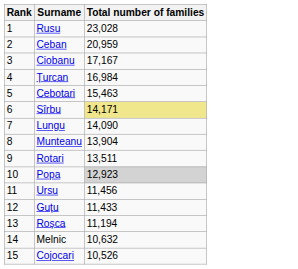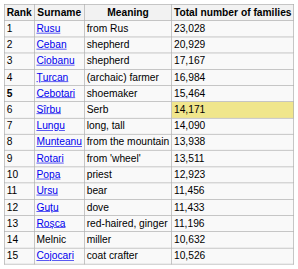+ column: Meaning | from Rus | shepherd | shepherd | (archaic) farmer | shoemaker | Serb | long, tall | from the mountain | from 'wheel' | priest | bear | dove | red-haired, ginger | miller | coat crafter
Ceban | Total number of families: 20,959 -> 20,929
Cebotari | Rank: normal -> bold
Cebotari | Total number of families: 15,463 -> 15,464
Munteanu | Total number of families: 13,904 -> 13,938
Popa | Total number of families: lightgrey background -> no background
Roșca | Total number of families: 11,194 -> 11,196
